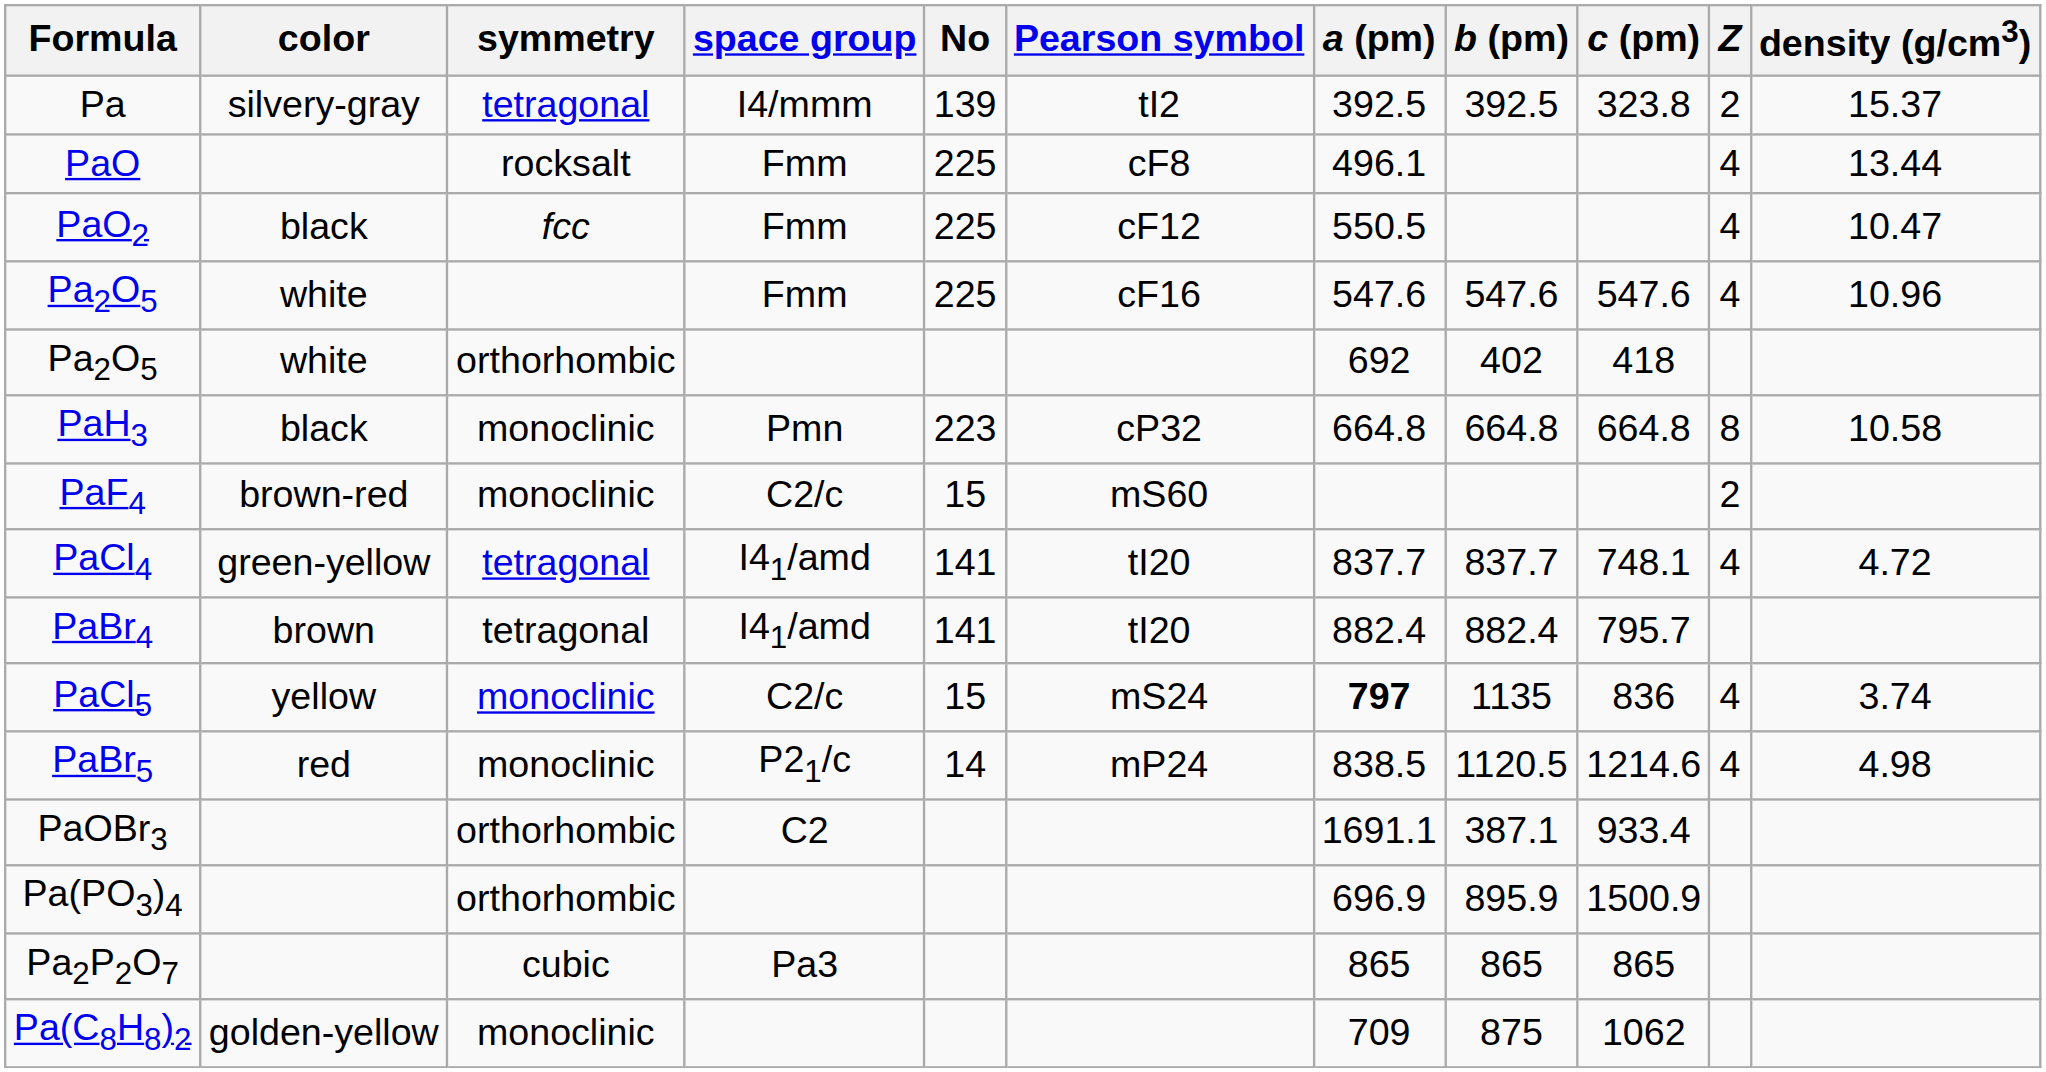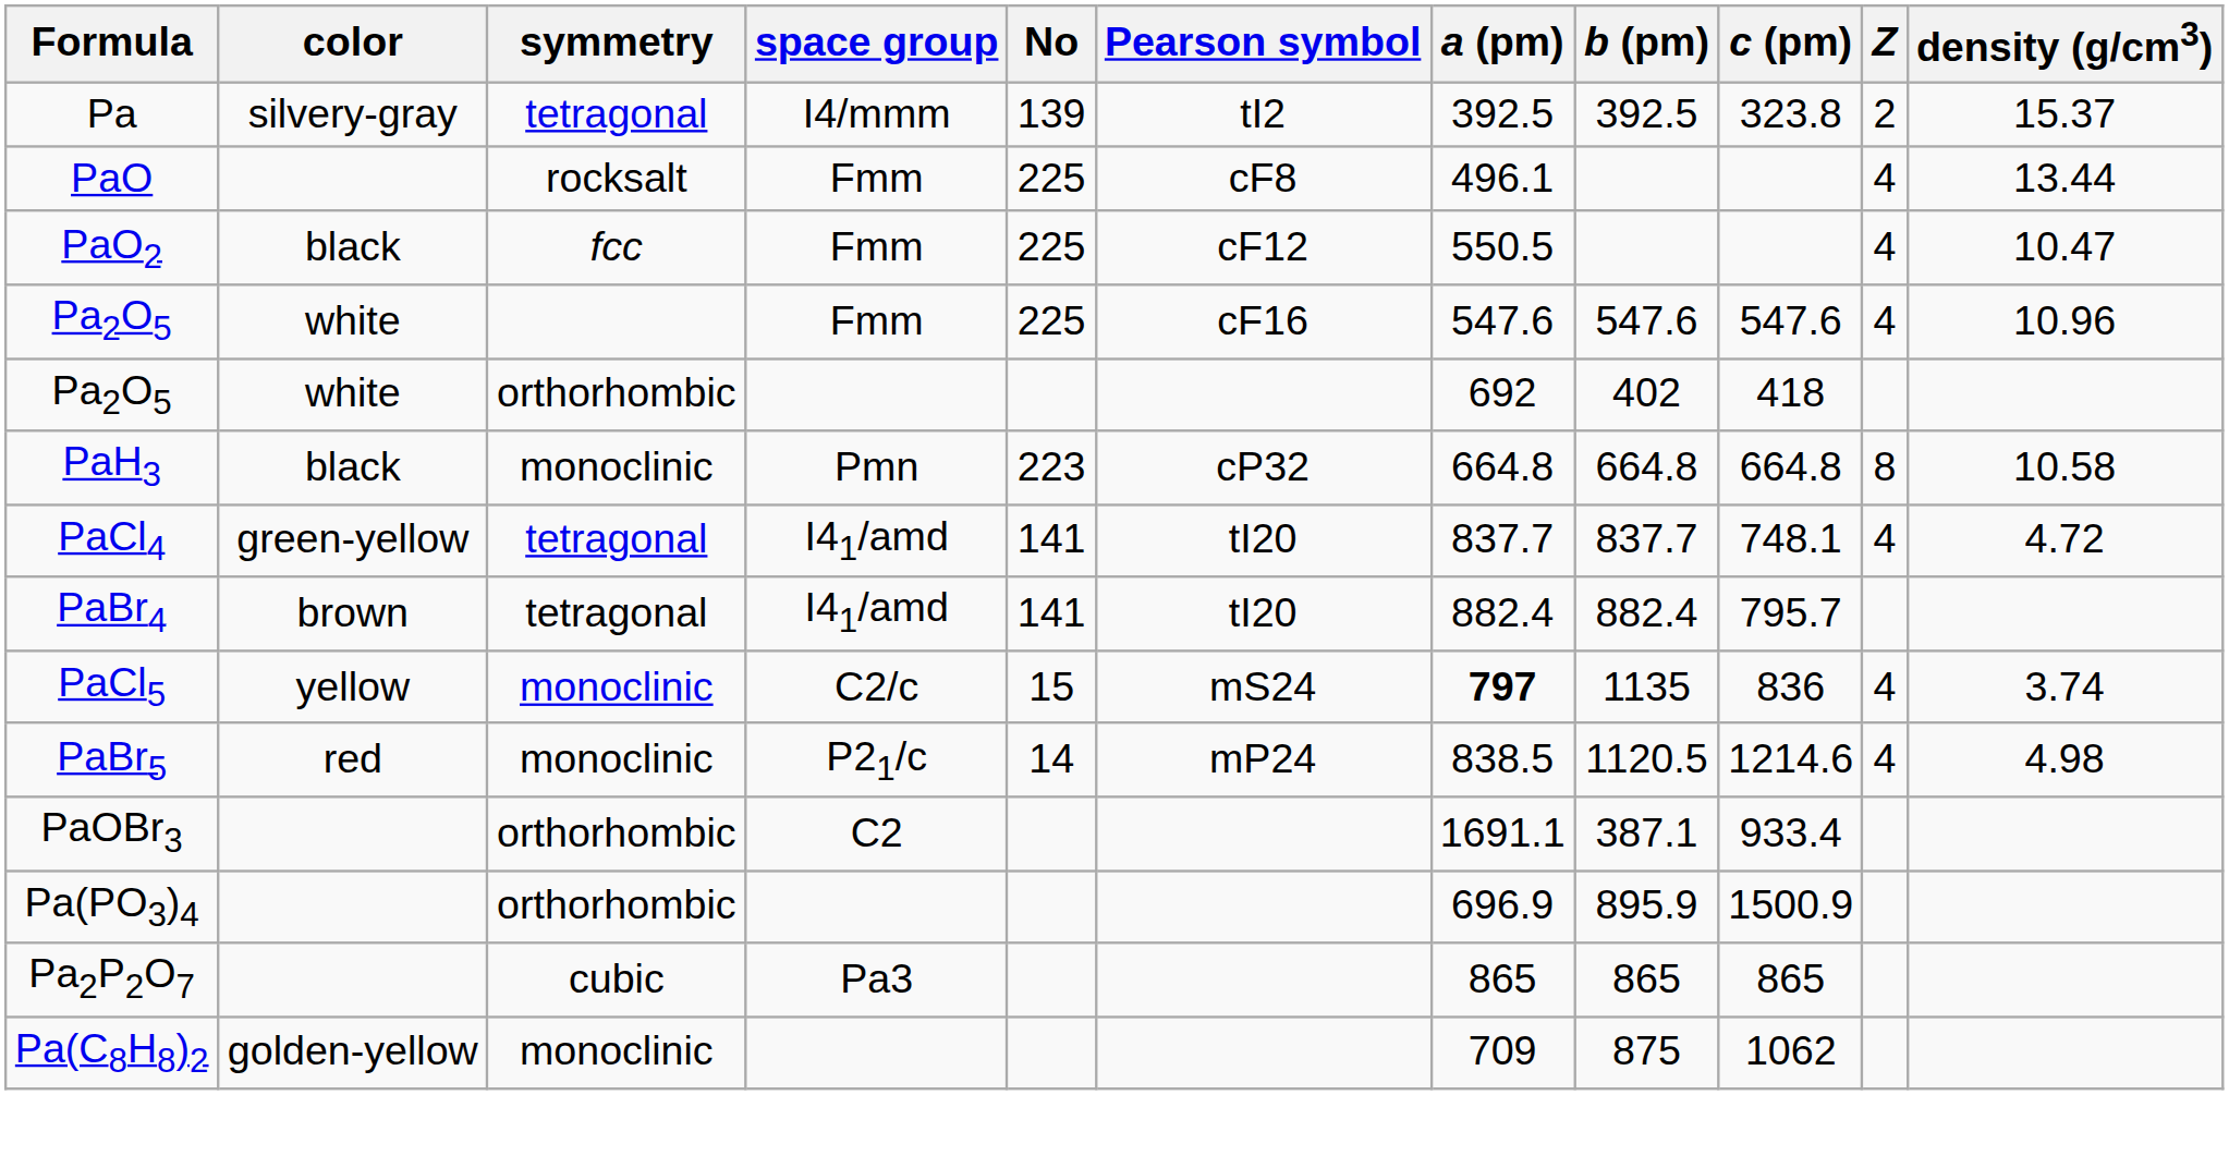- row: PaF4 | brown-red | monoclinic | C2/c | 15 | mS60 | 2
